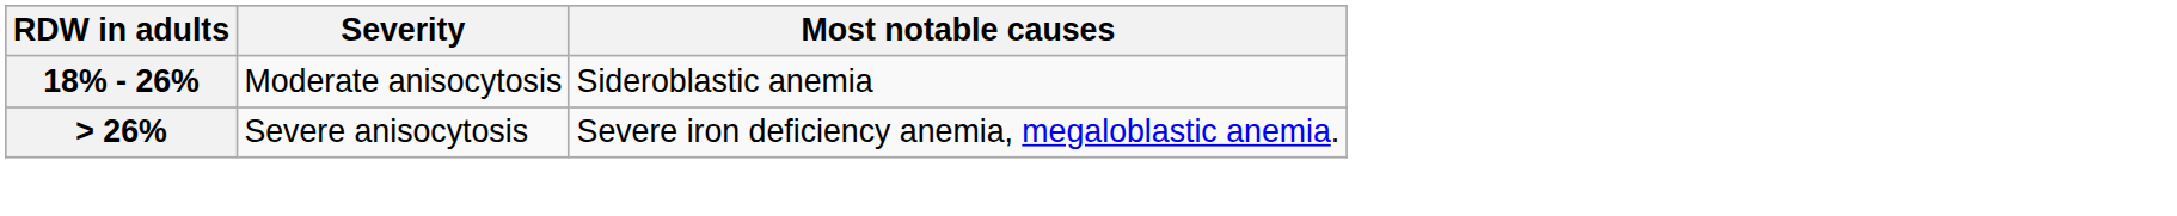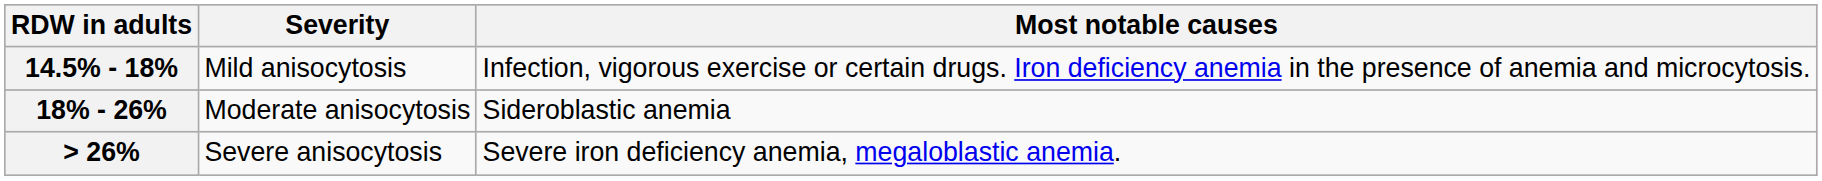+ row: 14.5% - 18% | Mild anisocytosis | Infection, vigorous exercise or certain drugs. Iron deficiency anemia in the presence of anemia and microcytosis.
